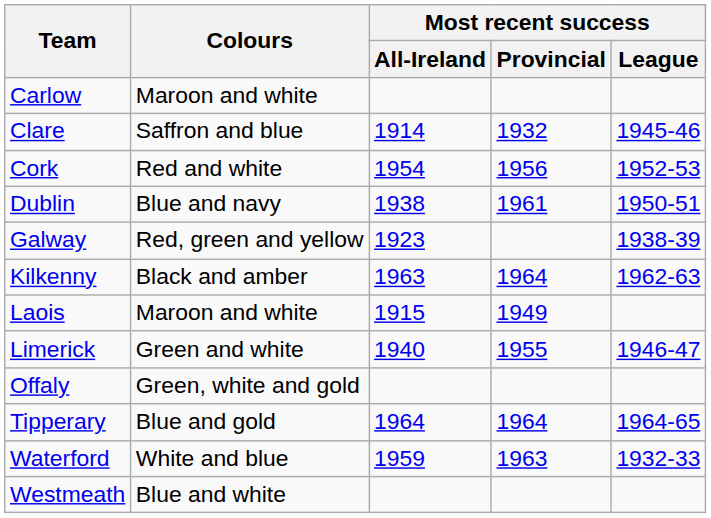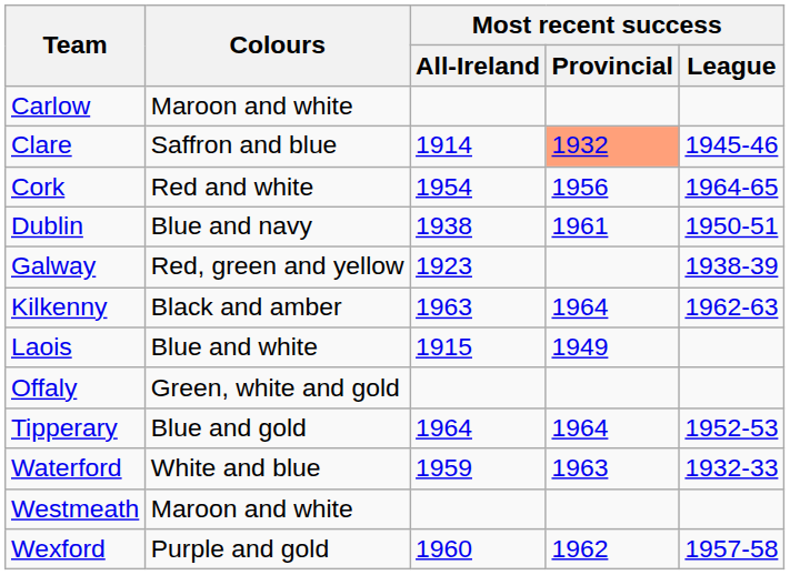Clare | Most recent success / Provincial: no background -> lightsalmon background
Cork | Most recent success / League: 1952-53 -> 1964-65
Laois | Colours: Maroon and white -> Blue and white
- row: Limerick | Green and white | 1940 | 1955 | 1946-47
Tipperary | Most recent success / League: 1964-65 -> 1952-53
Westmeath | Colours: Blue and white -> Maroon and white
+ row: Wexford | Purple and gold | 1960 | 1962 | 1957-58
